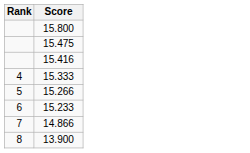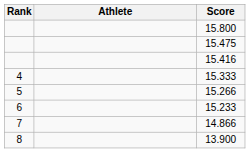+ column: Athlete
